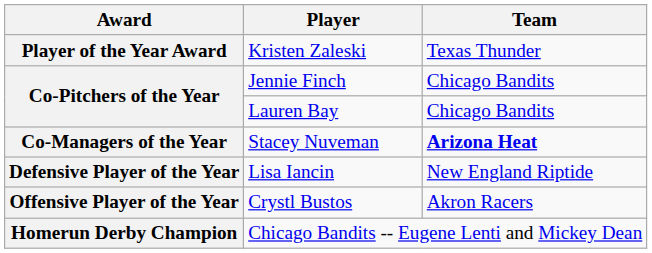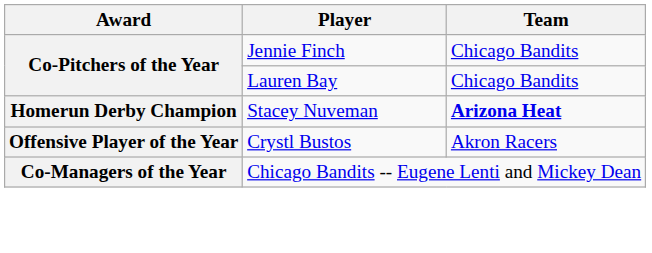- row: Player of the Year Award | Kristen Zaleski | Texas Thunder
Stacey Nuveman | Award: Co-Managers of the Year -> Homerun Derby Champion
- row: Defensive Player of the Year | Lisa Iancin | New England Riptide
Chicago Bandits -- Eugene Lenti and Mickey Dean | Award: Homerun Derby Champion -> Co-Managers of the Year
